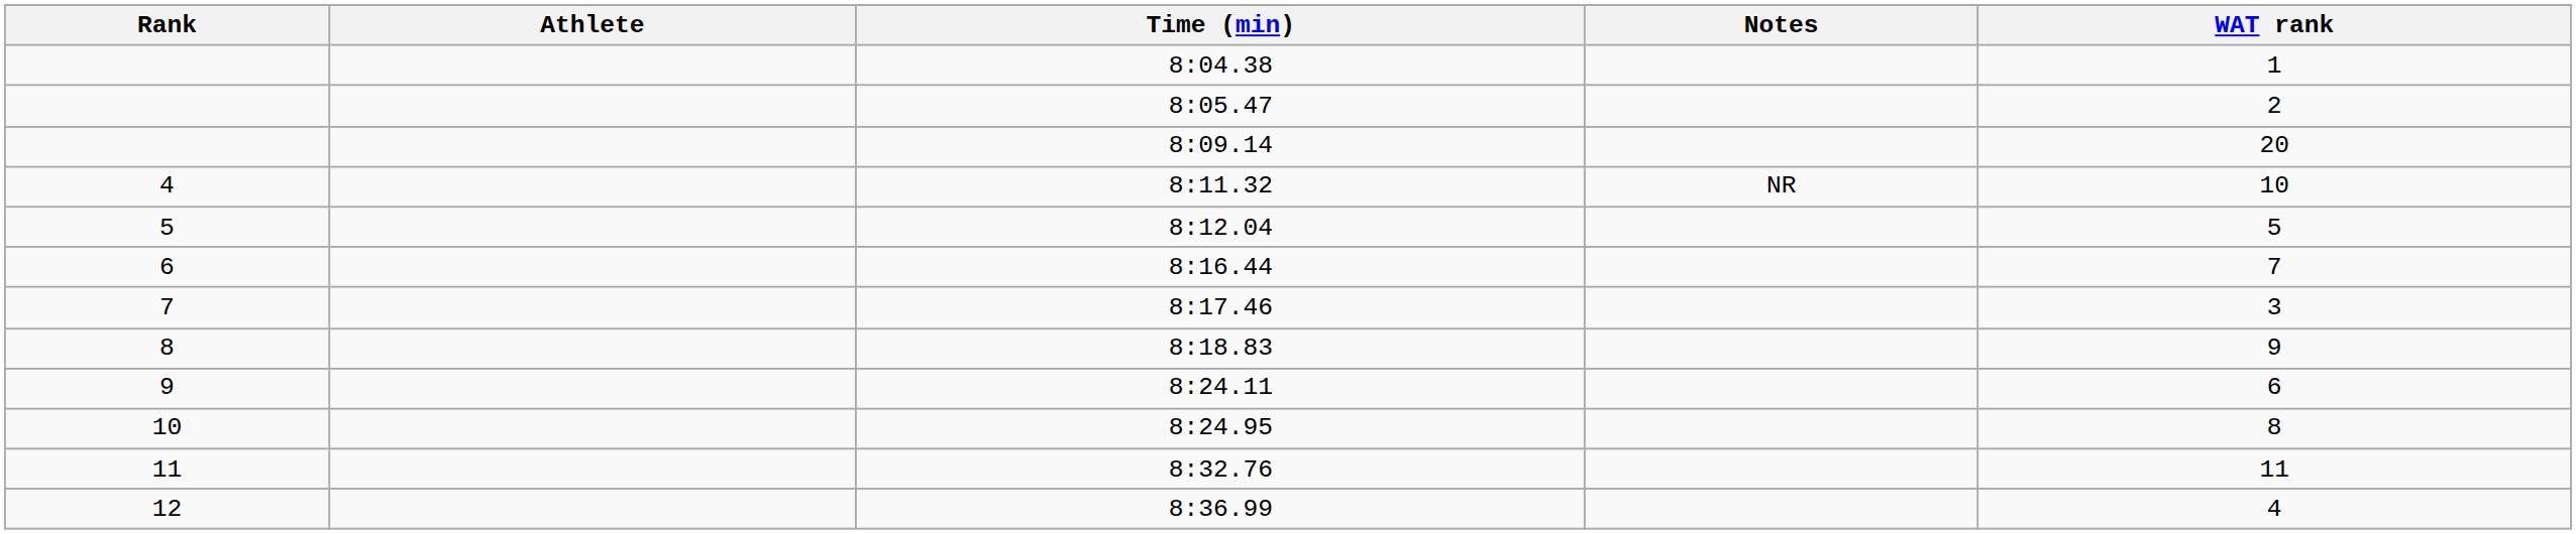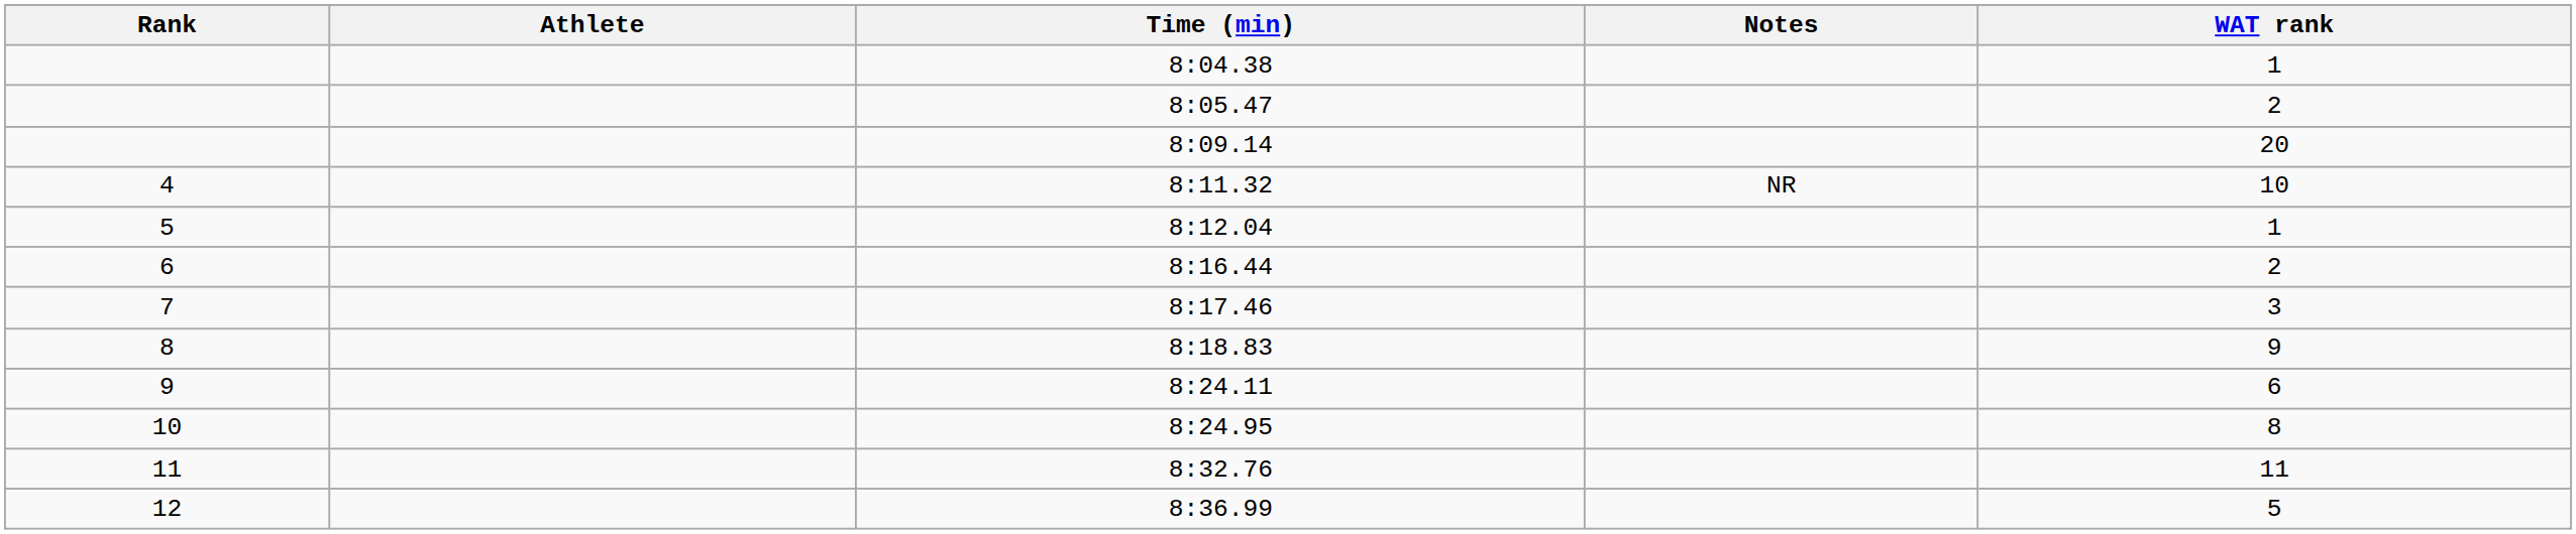8:12.04 | WAT rank: 5 -> 1
8:16.44 | WAT rank: 7 -> 2
8:36.99 | WAT rank: 4 -> 5
